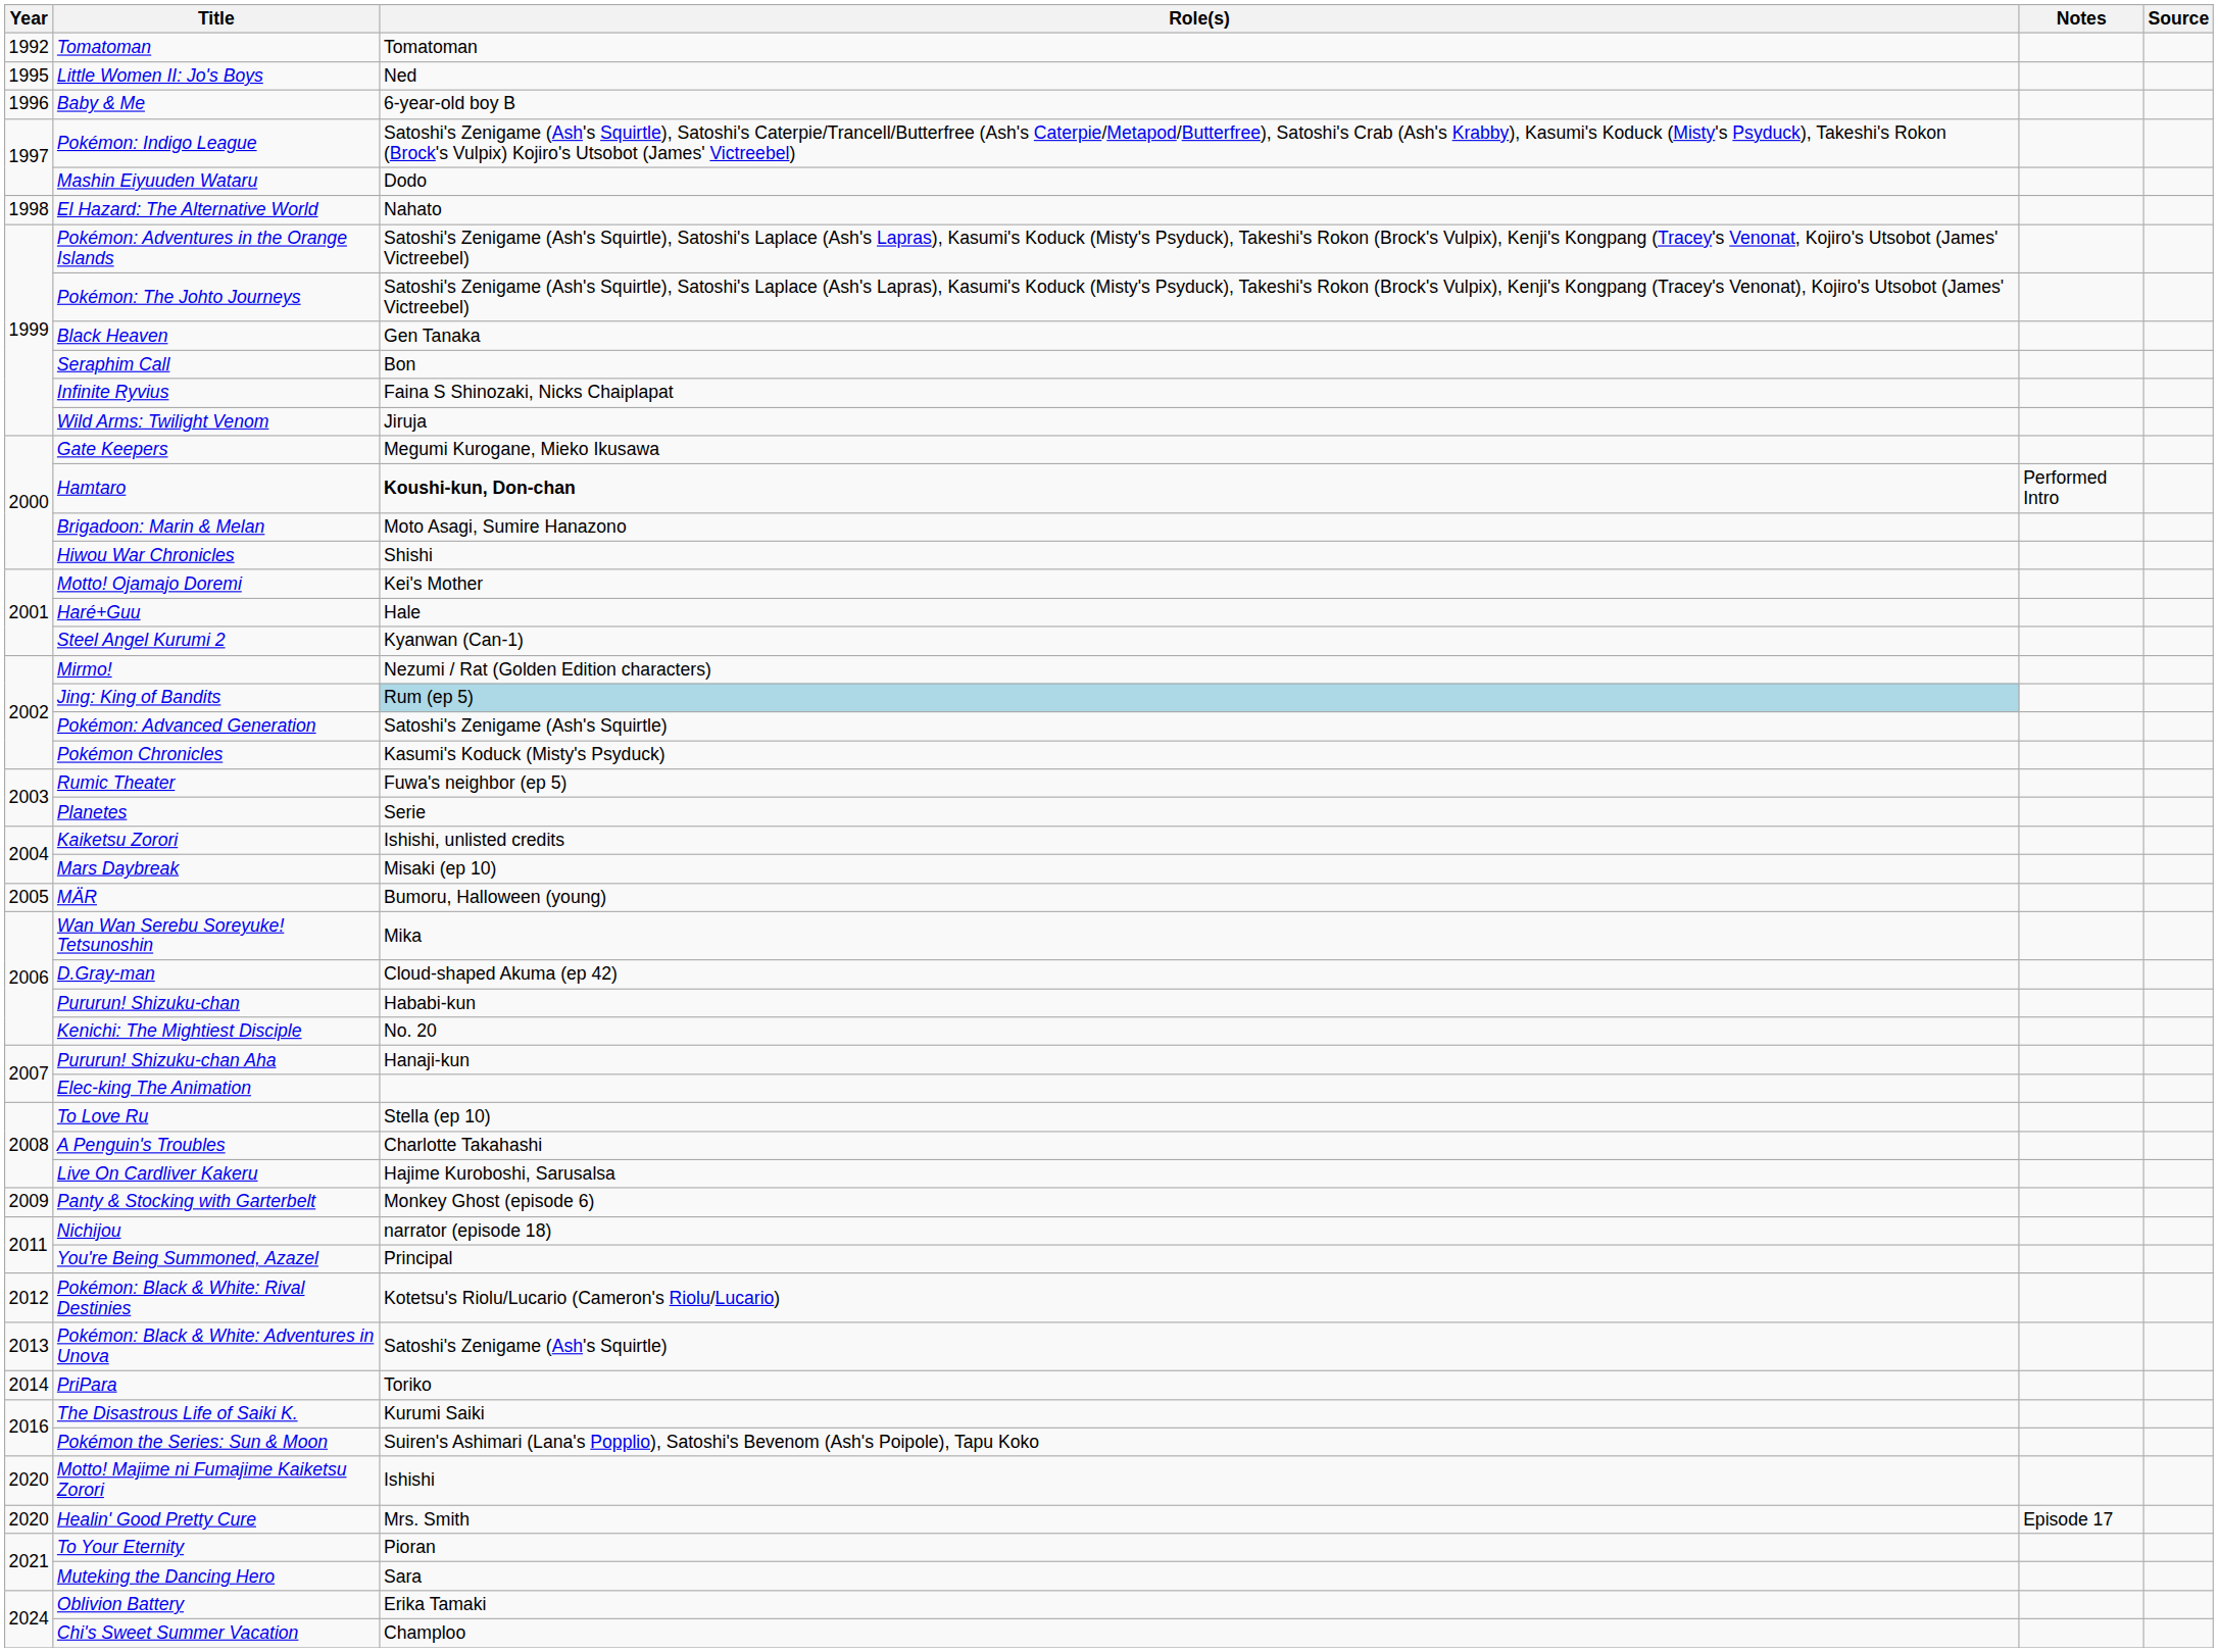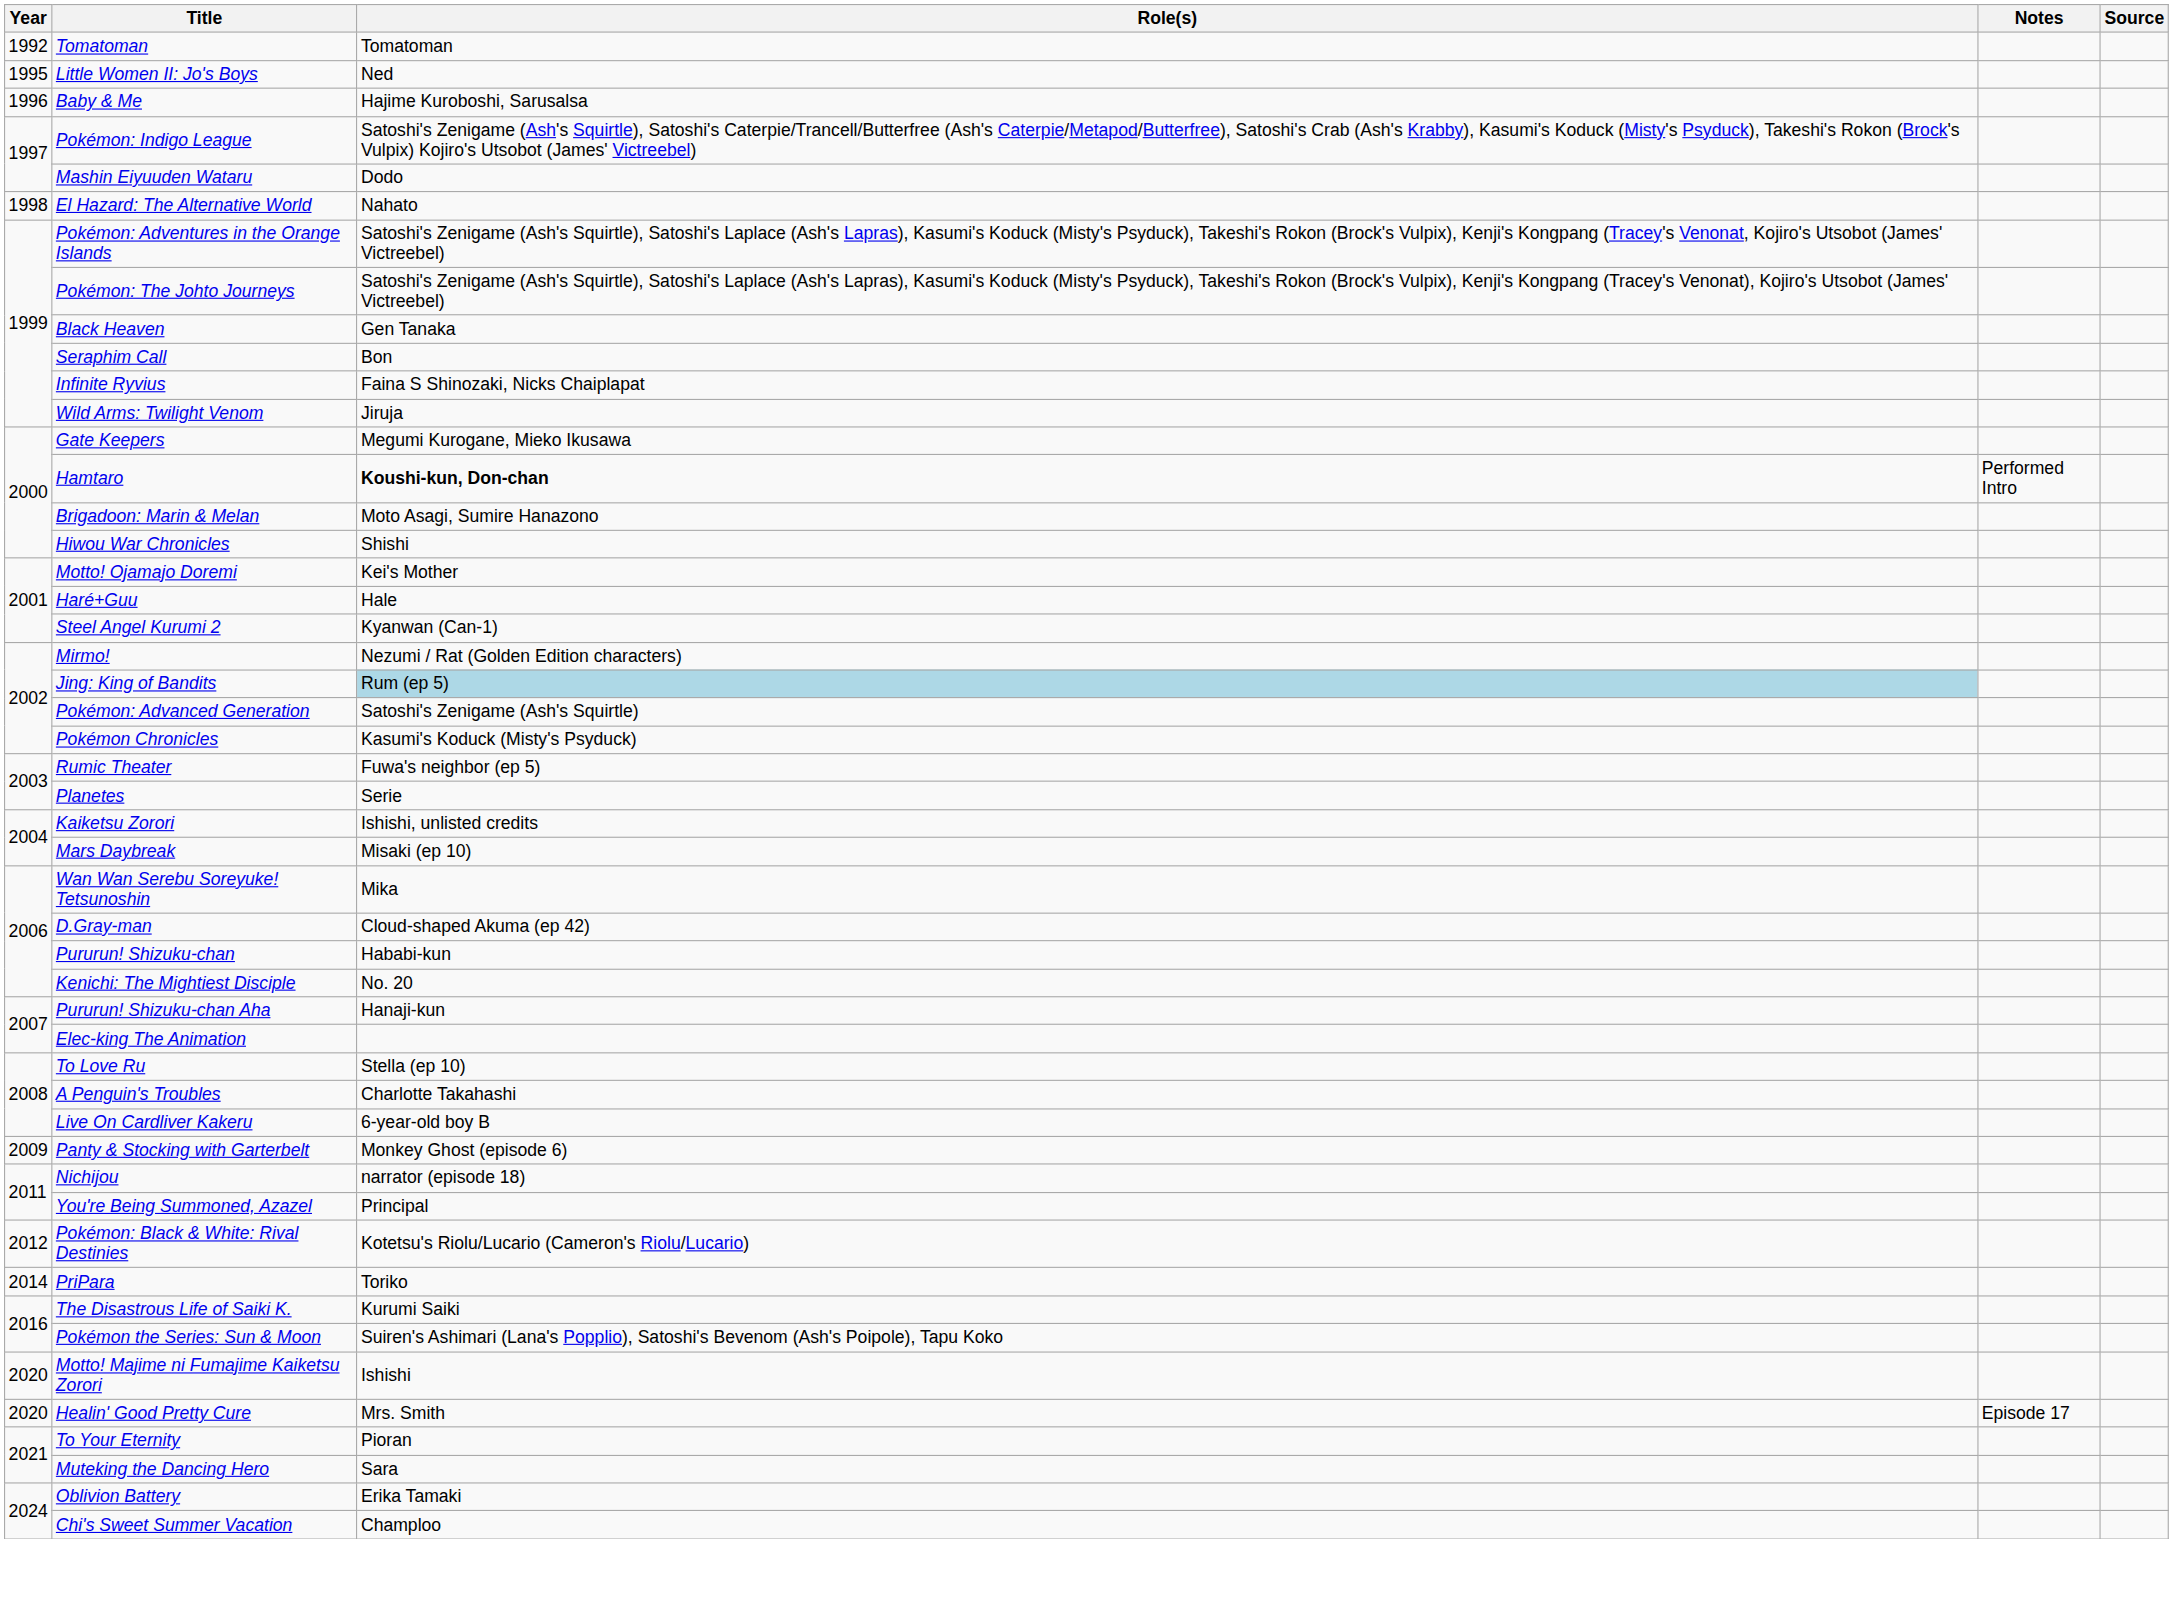Baby & Me | Role(s): 6-year-old boy B -> Hajime Kuroboshi, Sarusalsa
- row: 2005 | MÄR | Bumoru, Halloween (young)
Live On Cardliver Kakeru | Role(s): Hajime Kuroboshi, Sarusalsa -> 6-year-old boy B
- row: 2013 | Pokémon: Black & White: Adventures in Unova | Satoshi's Zenigame (Ash's Squirtle)
